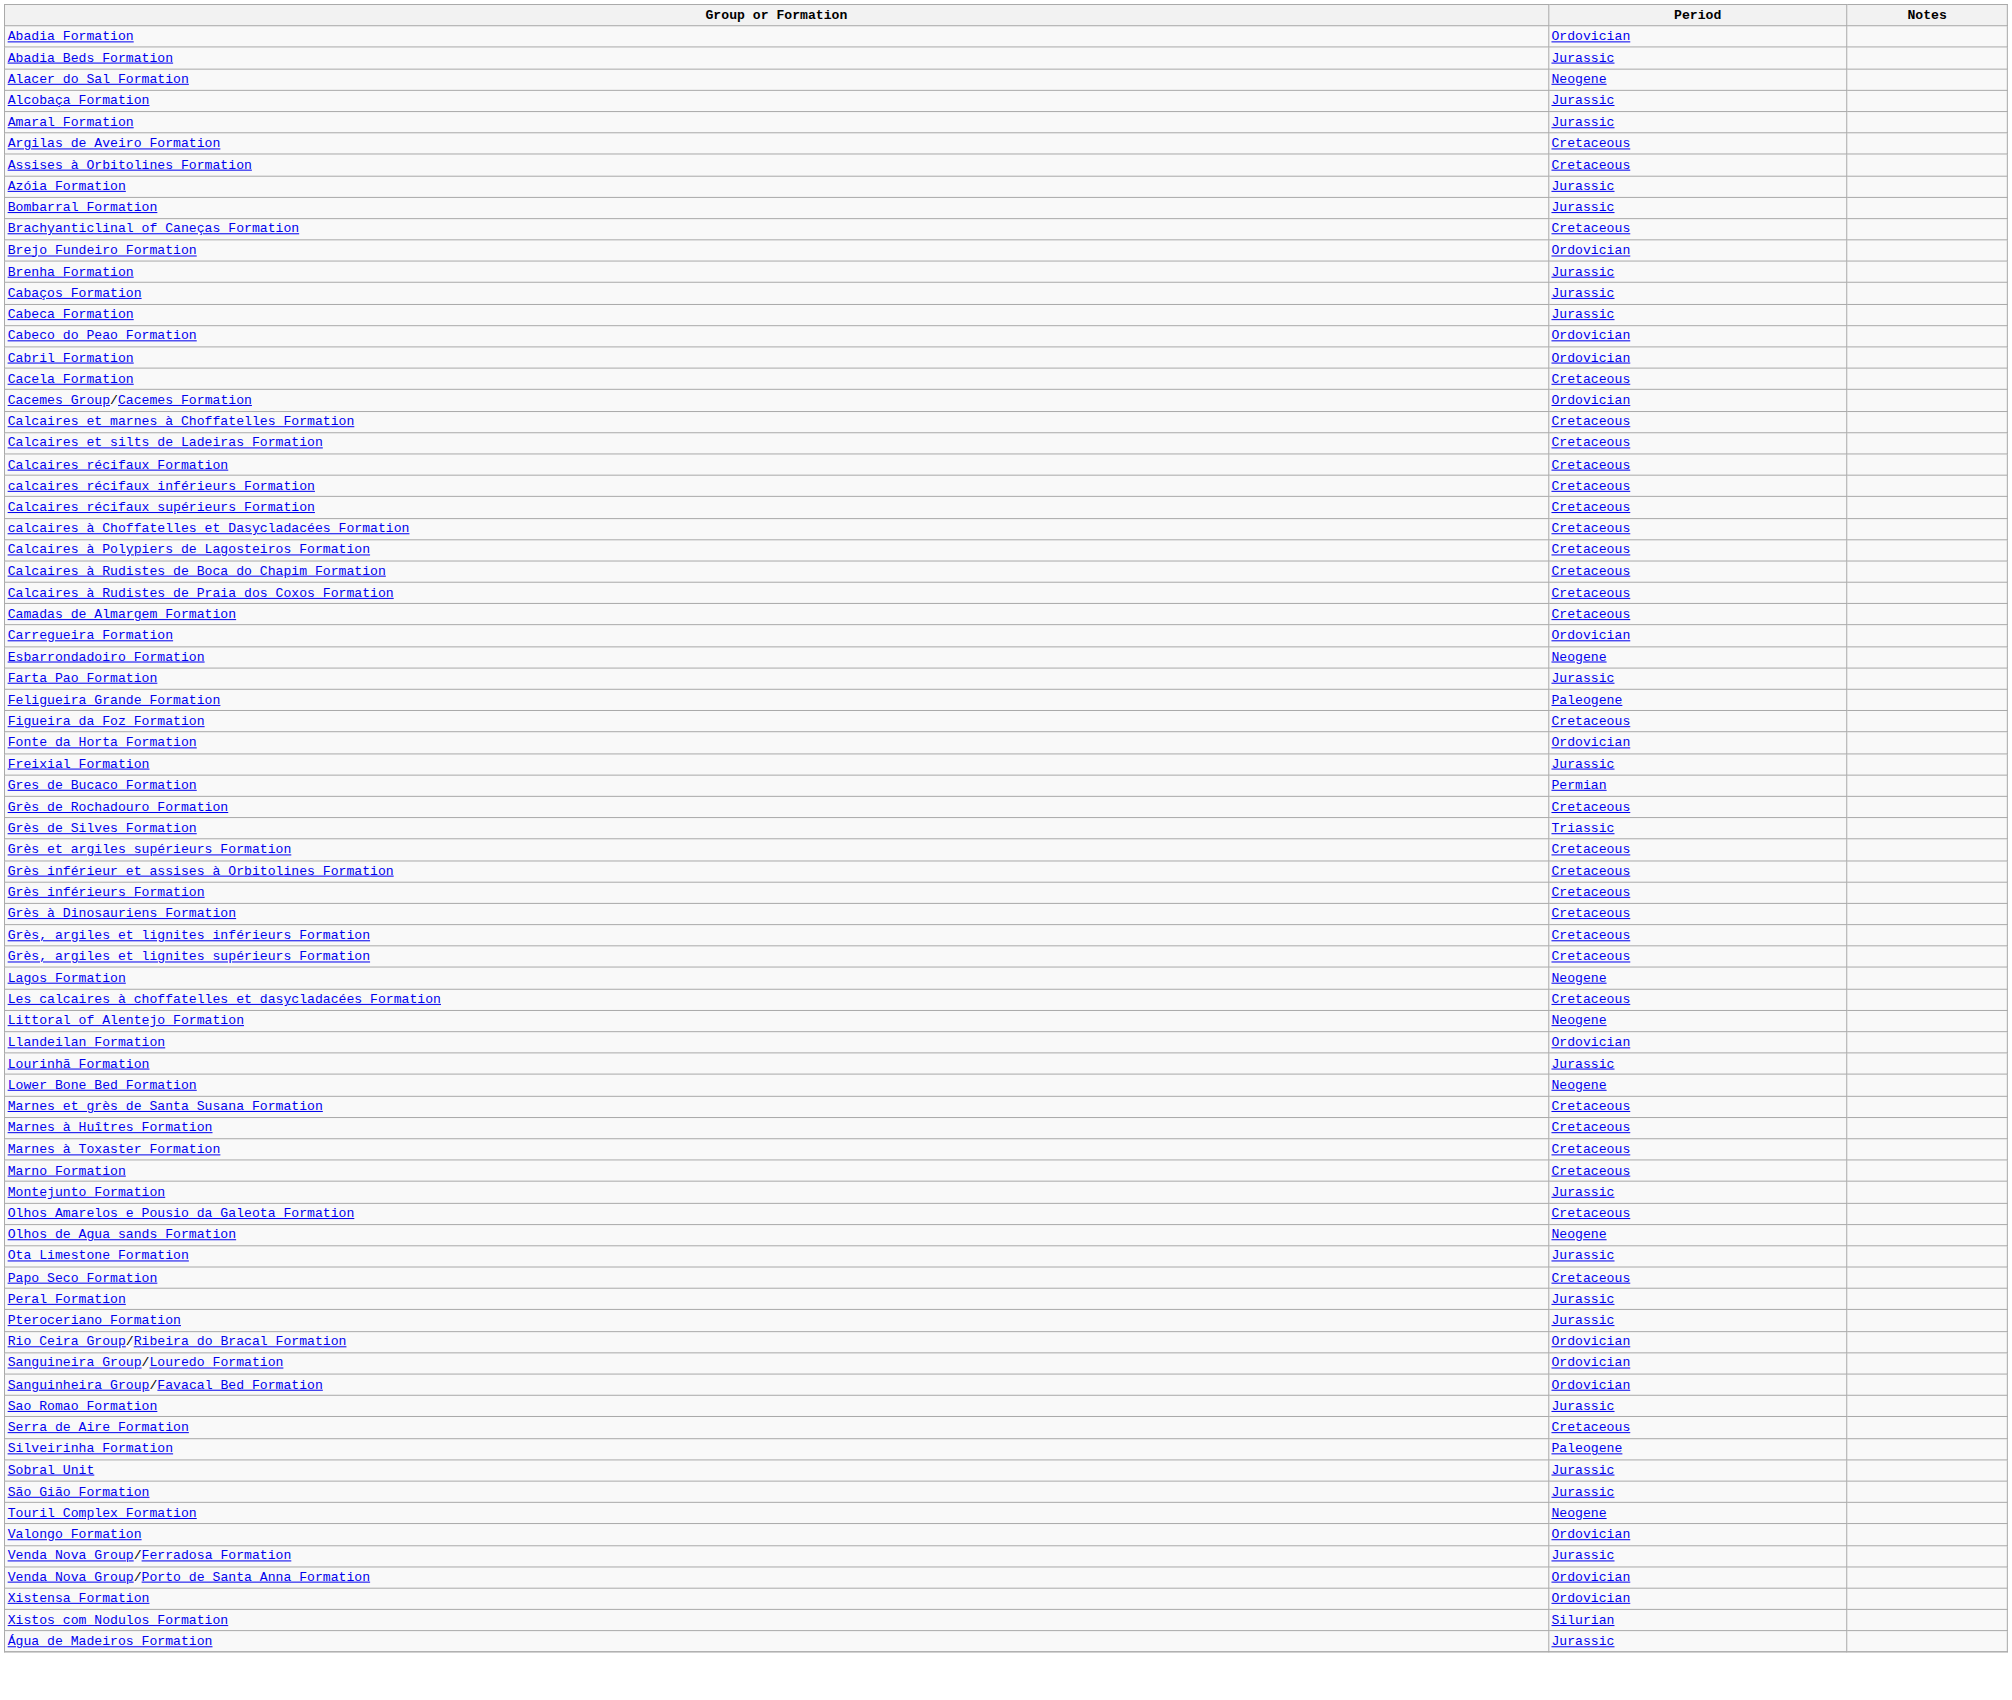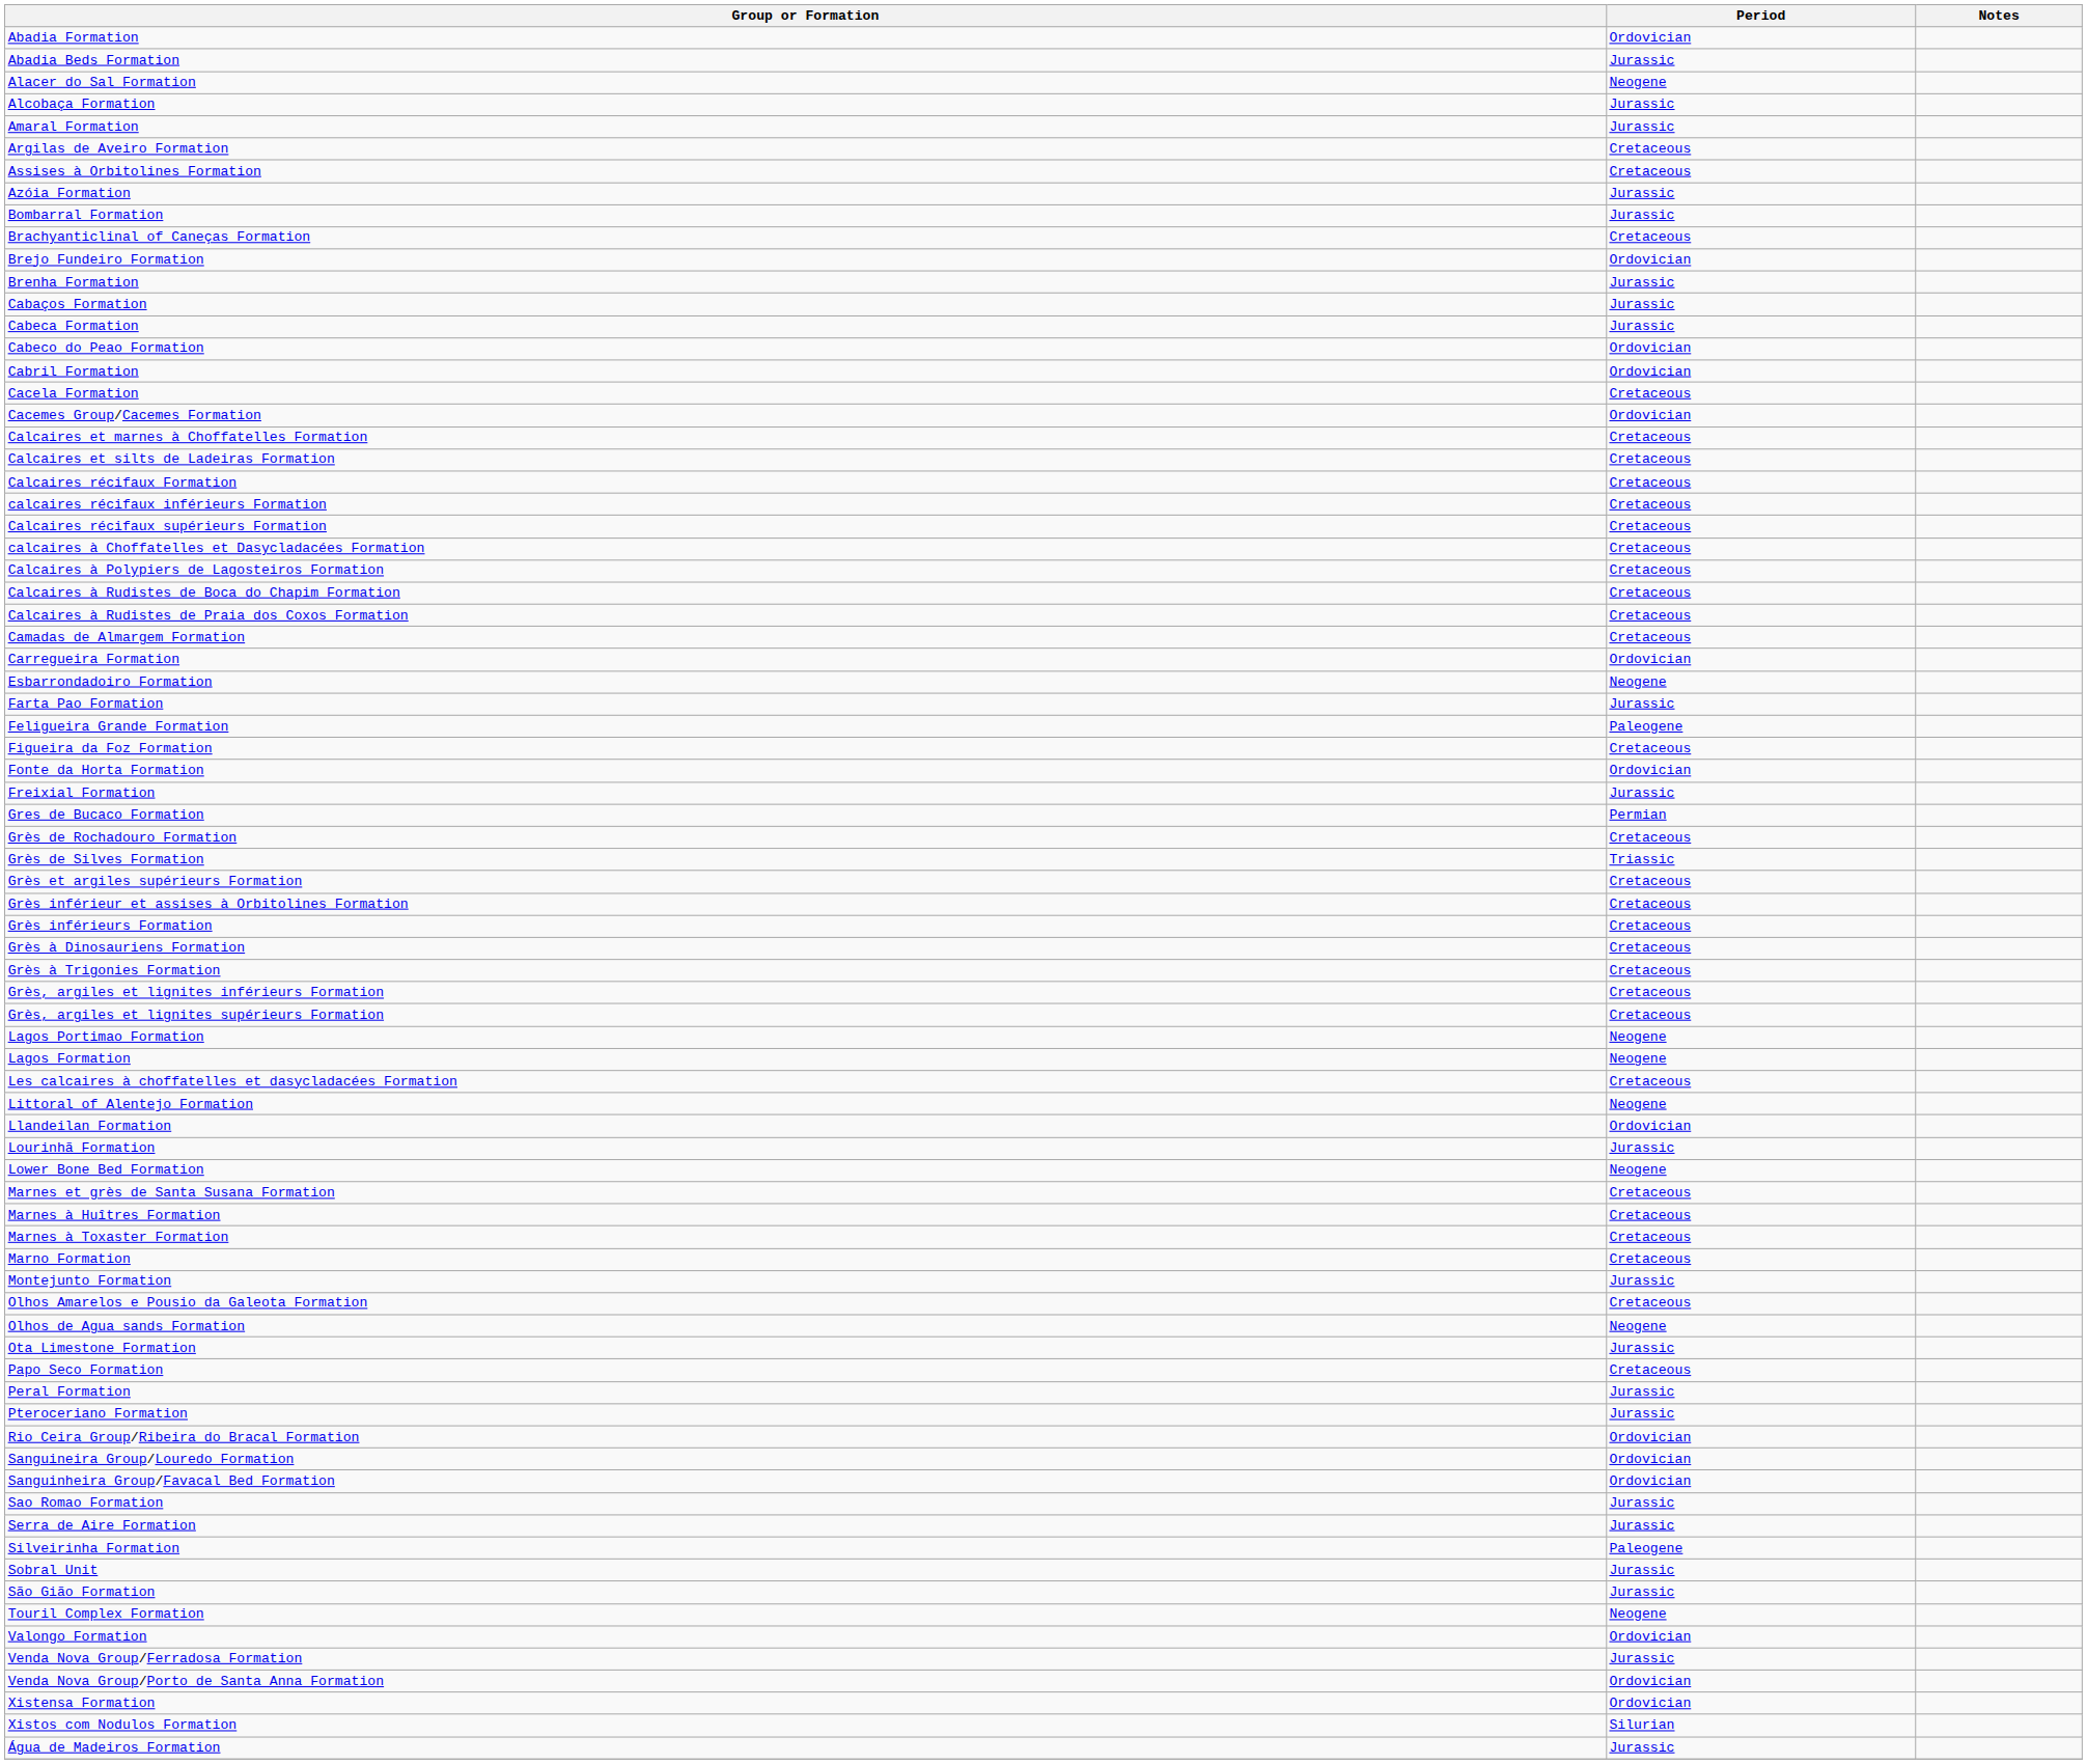+ row: Grès à Trigonies Formation | Cretaceous
+ row: Lagos Portimao Formation | Neogene
Serra de Aire Formation | Period: Cretaceous -> Jurassic
